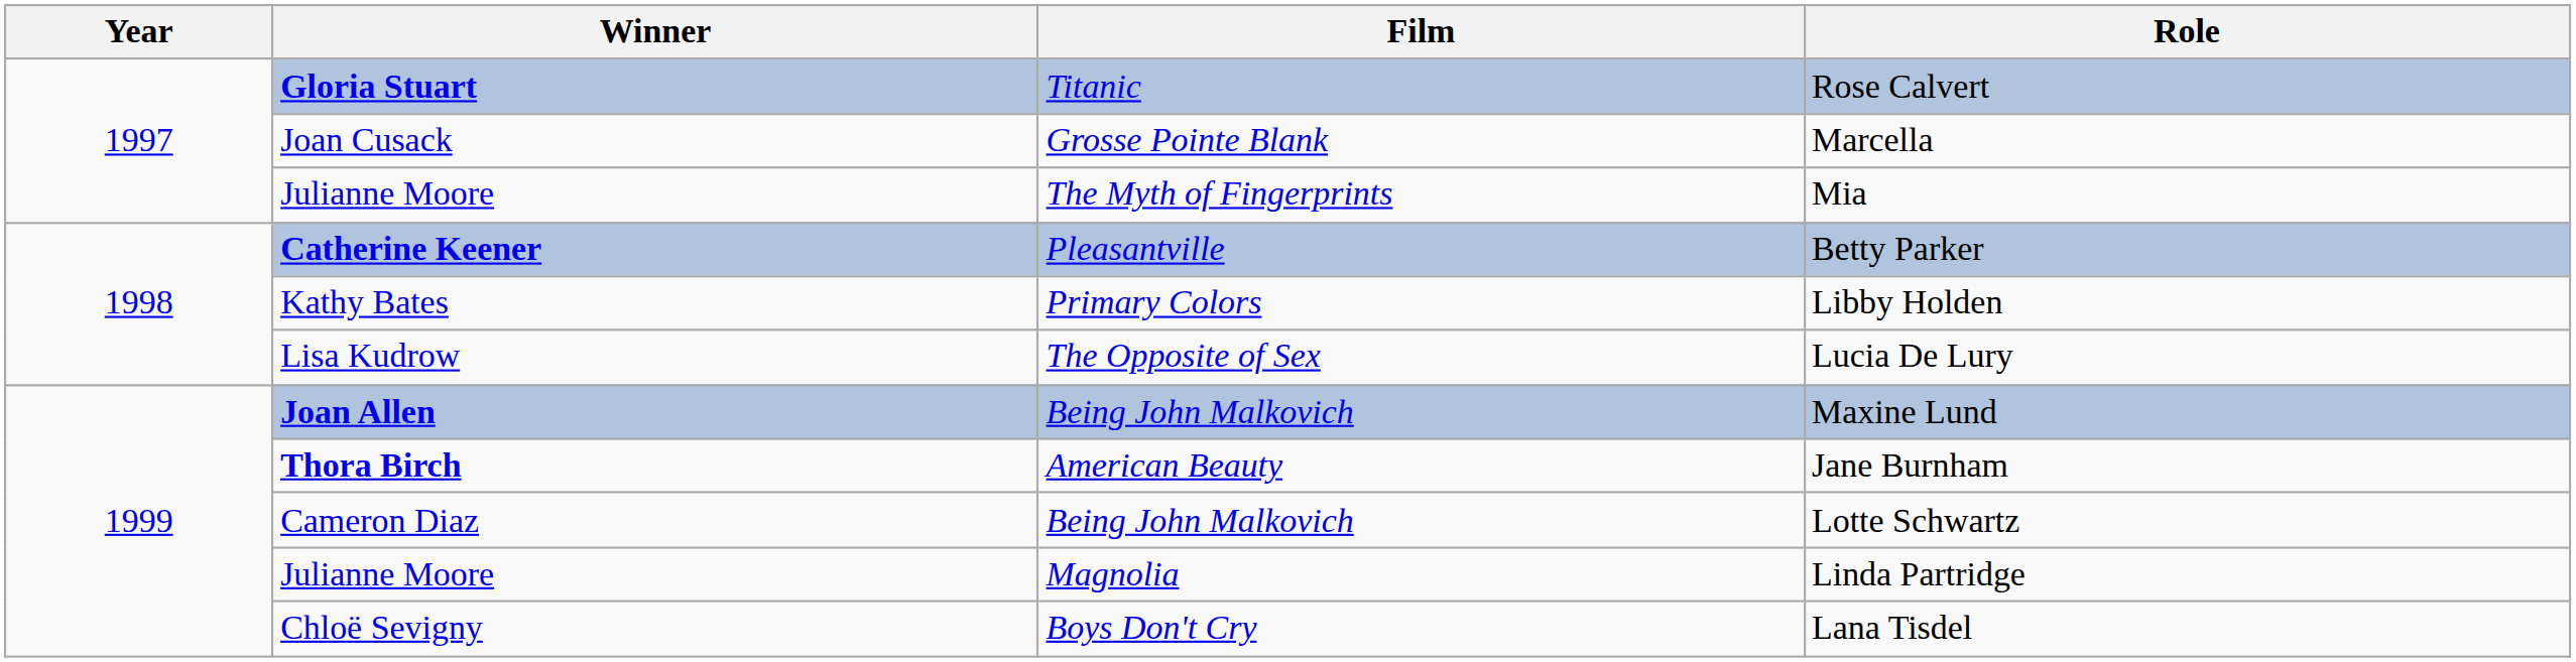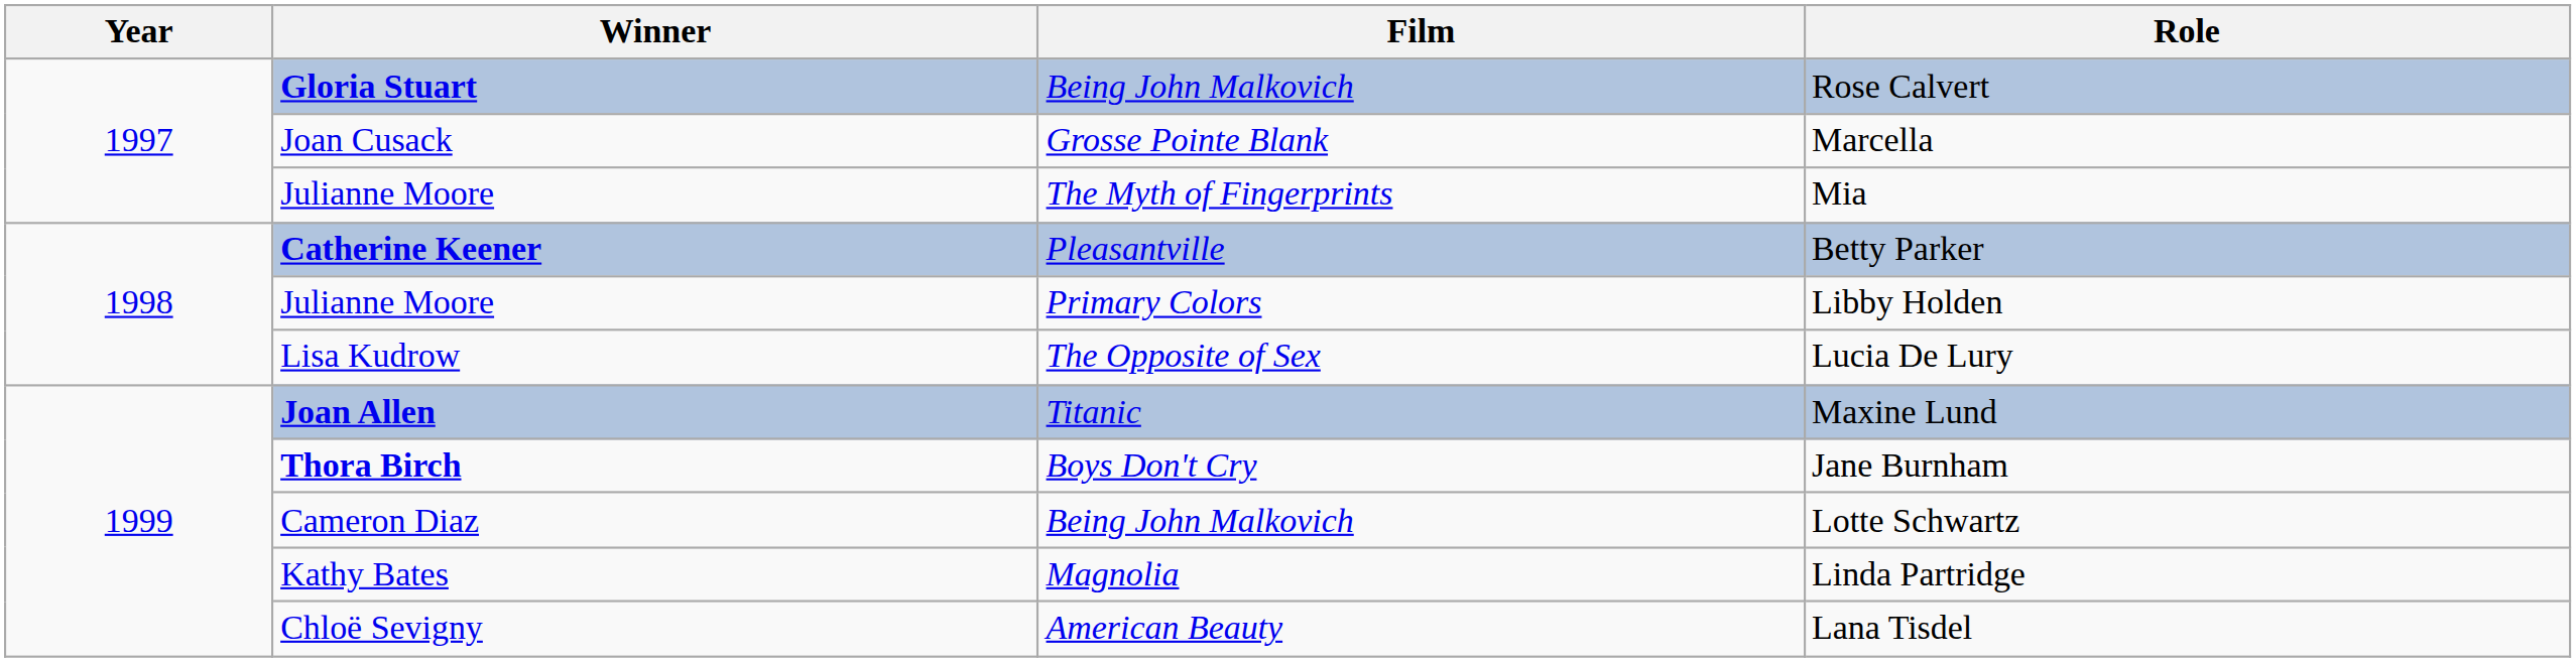Rose Calvert | Film: Titanic -> Being John Malkovich
Libby Holden | Winner: Kathy Bates -> Julianne Moore
Maxine Lund | Film: Being John Malkovich -> Titanic
Jane Burnham | Film: American Beauty -> Boys Don't Cry
Linda Partridge | Winner: Julianne Moore -> Kathy Bates
Lana Tisdel | Film: Boys Don't Cry -> American Beauty
